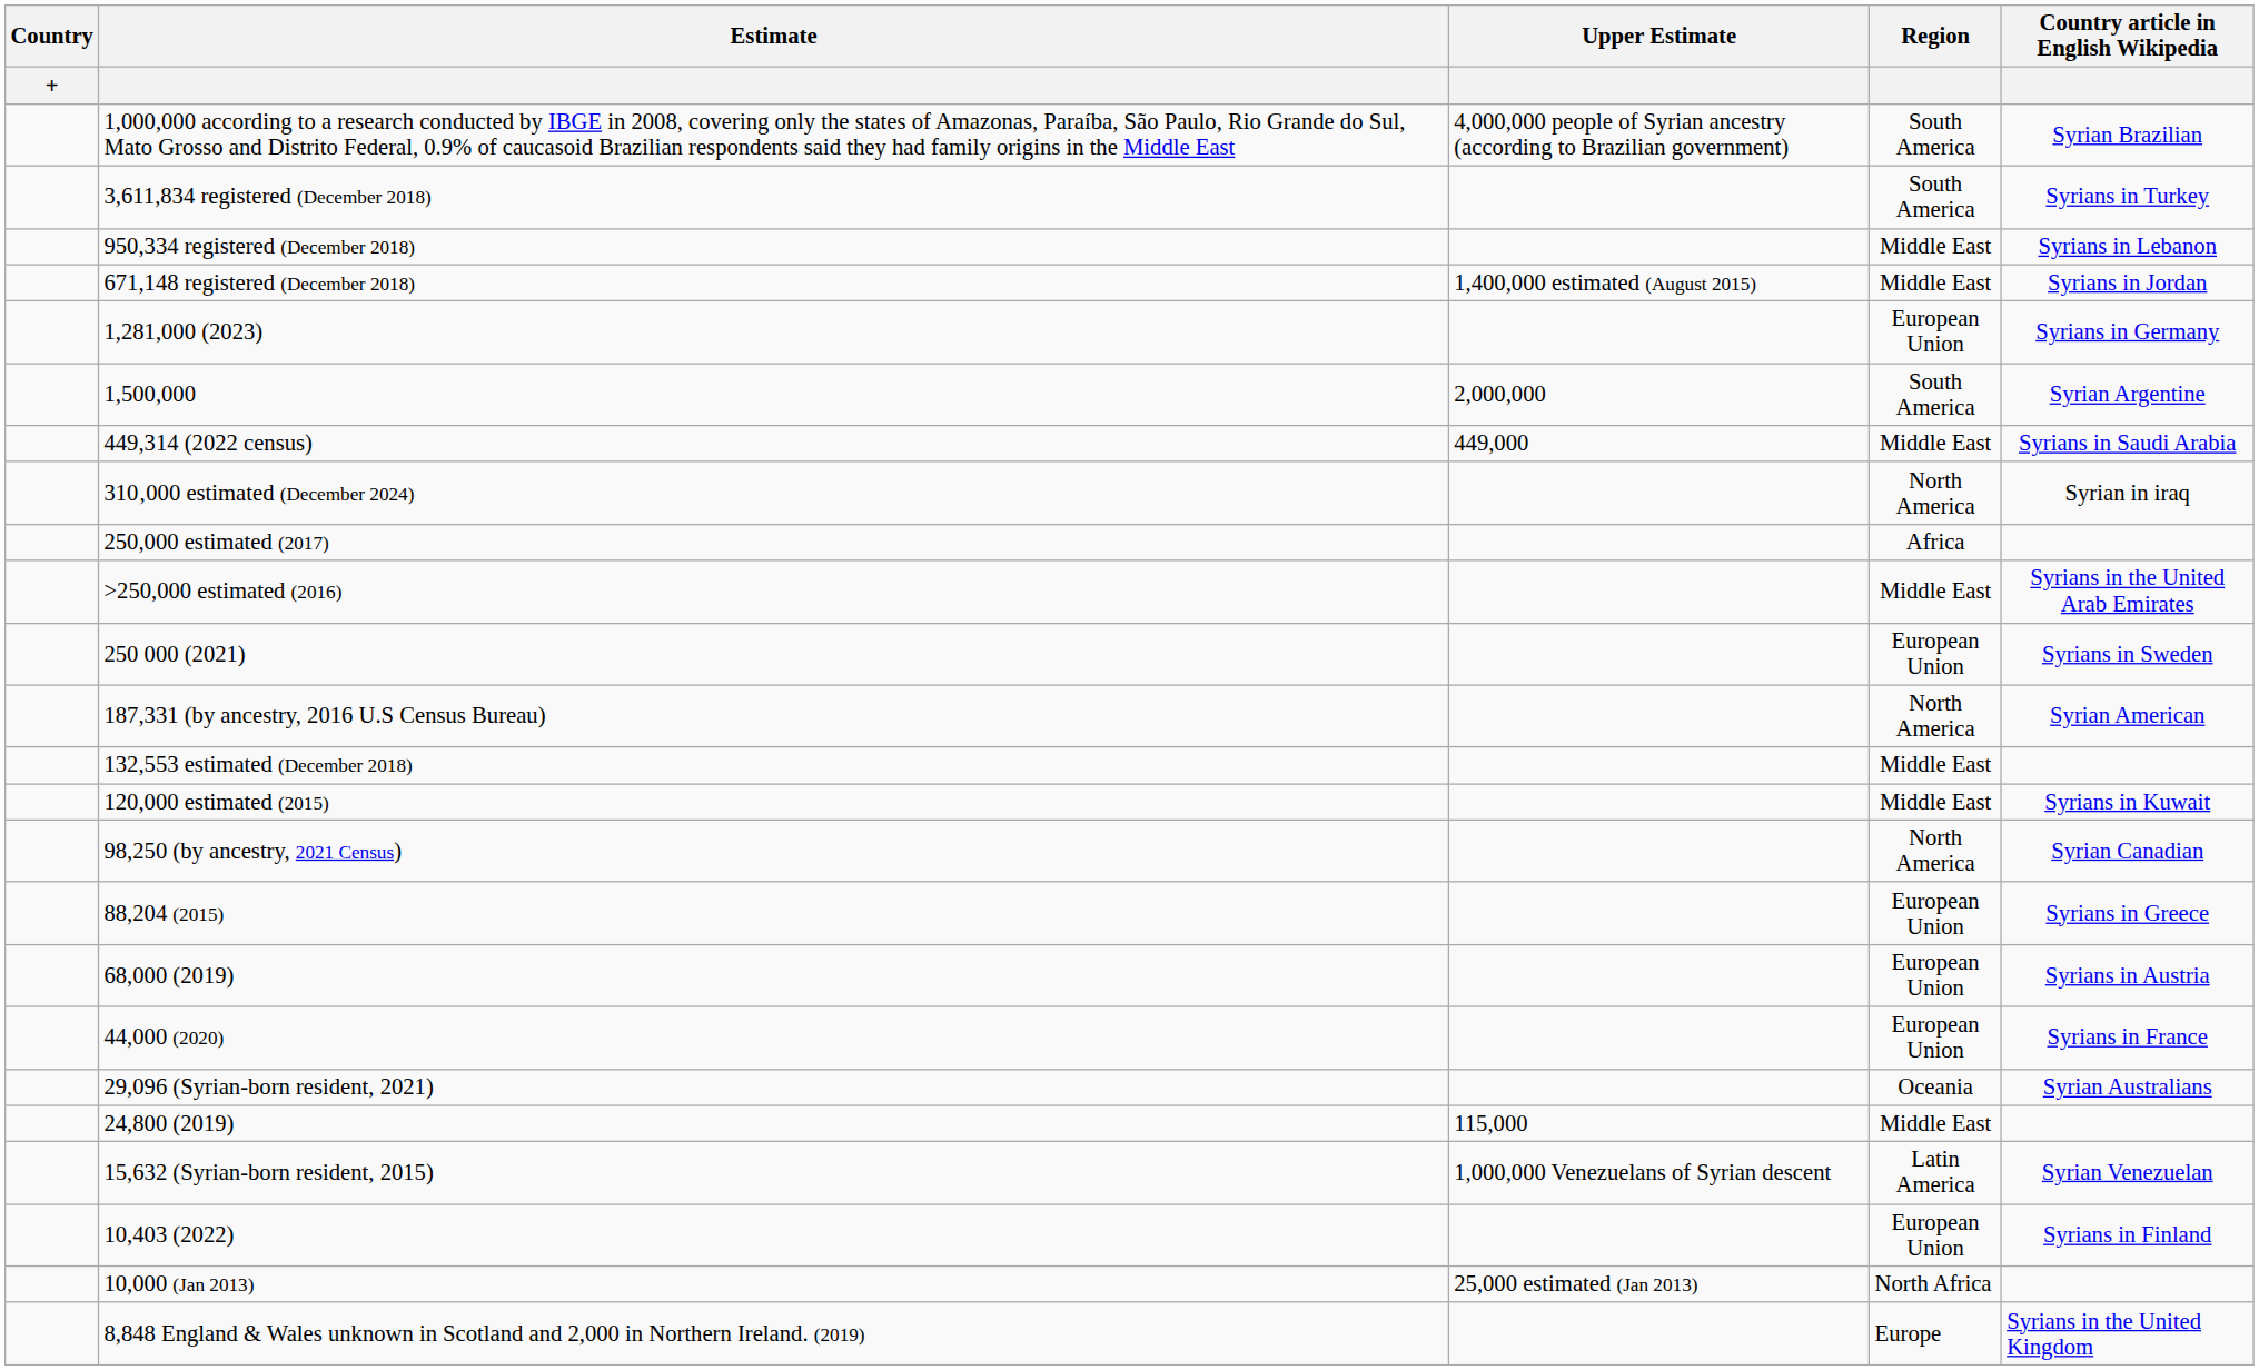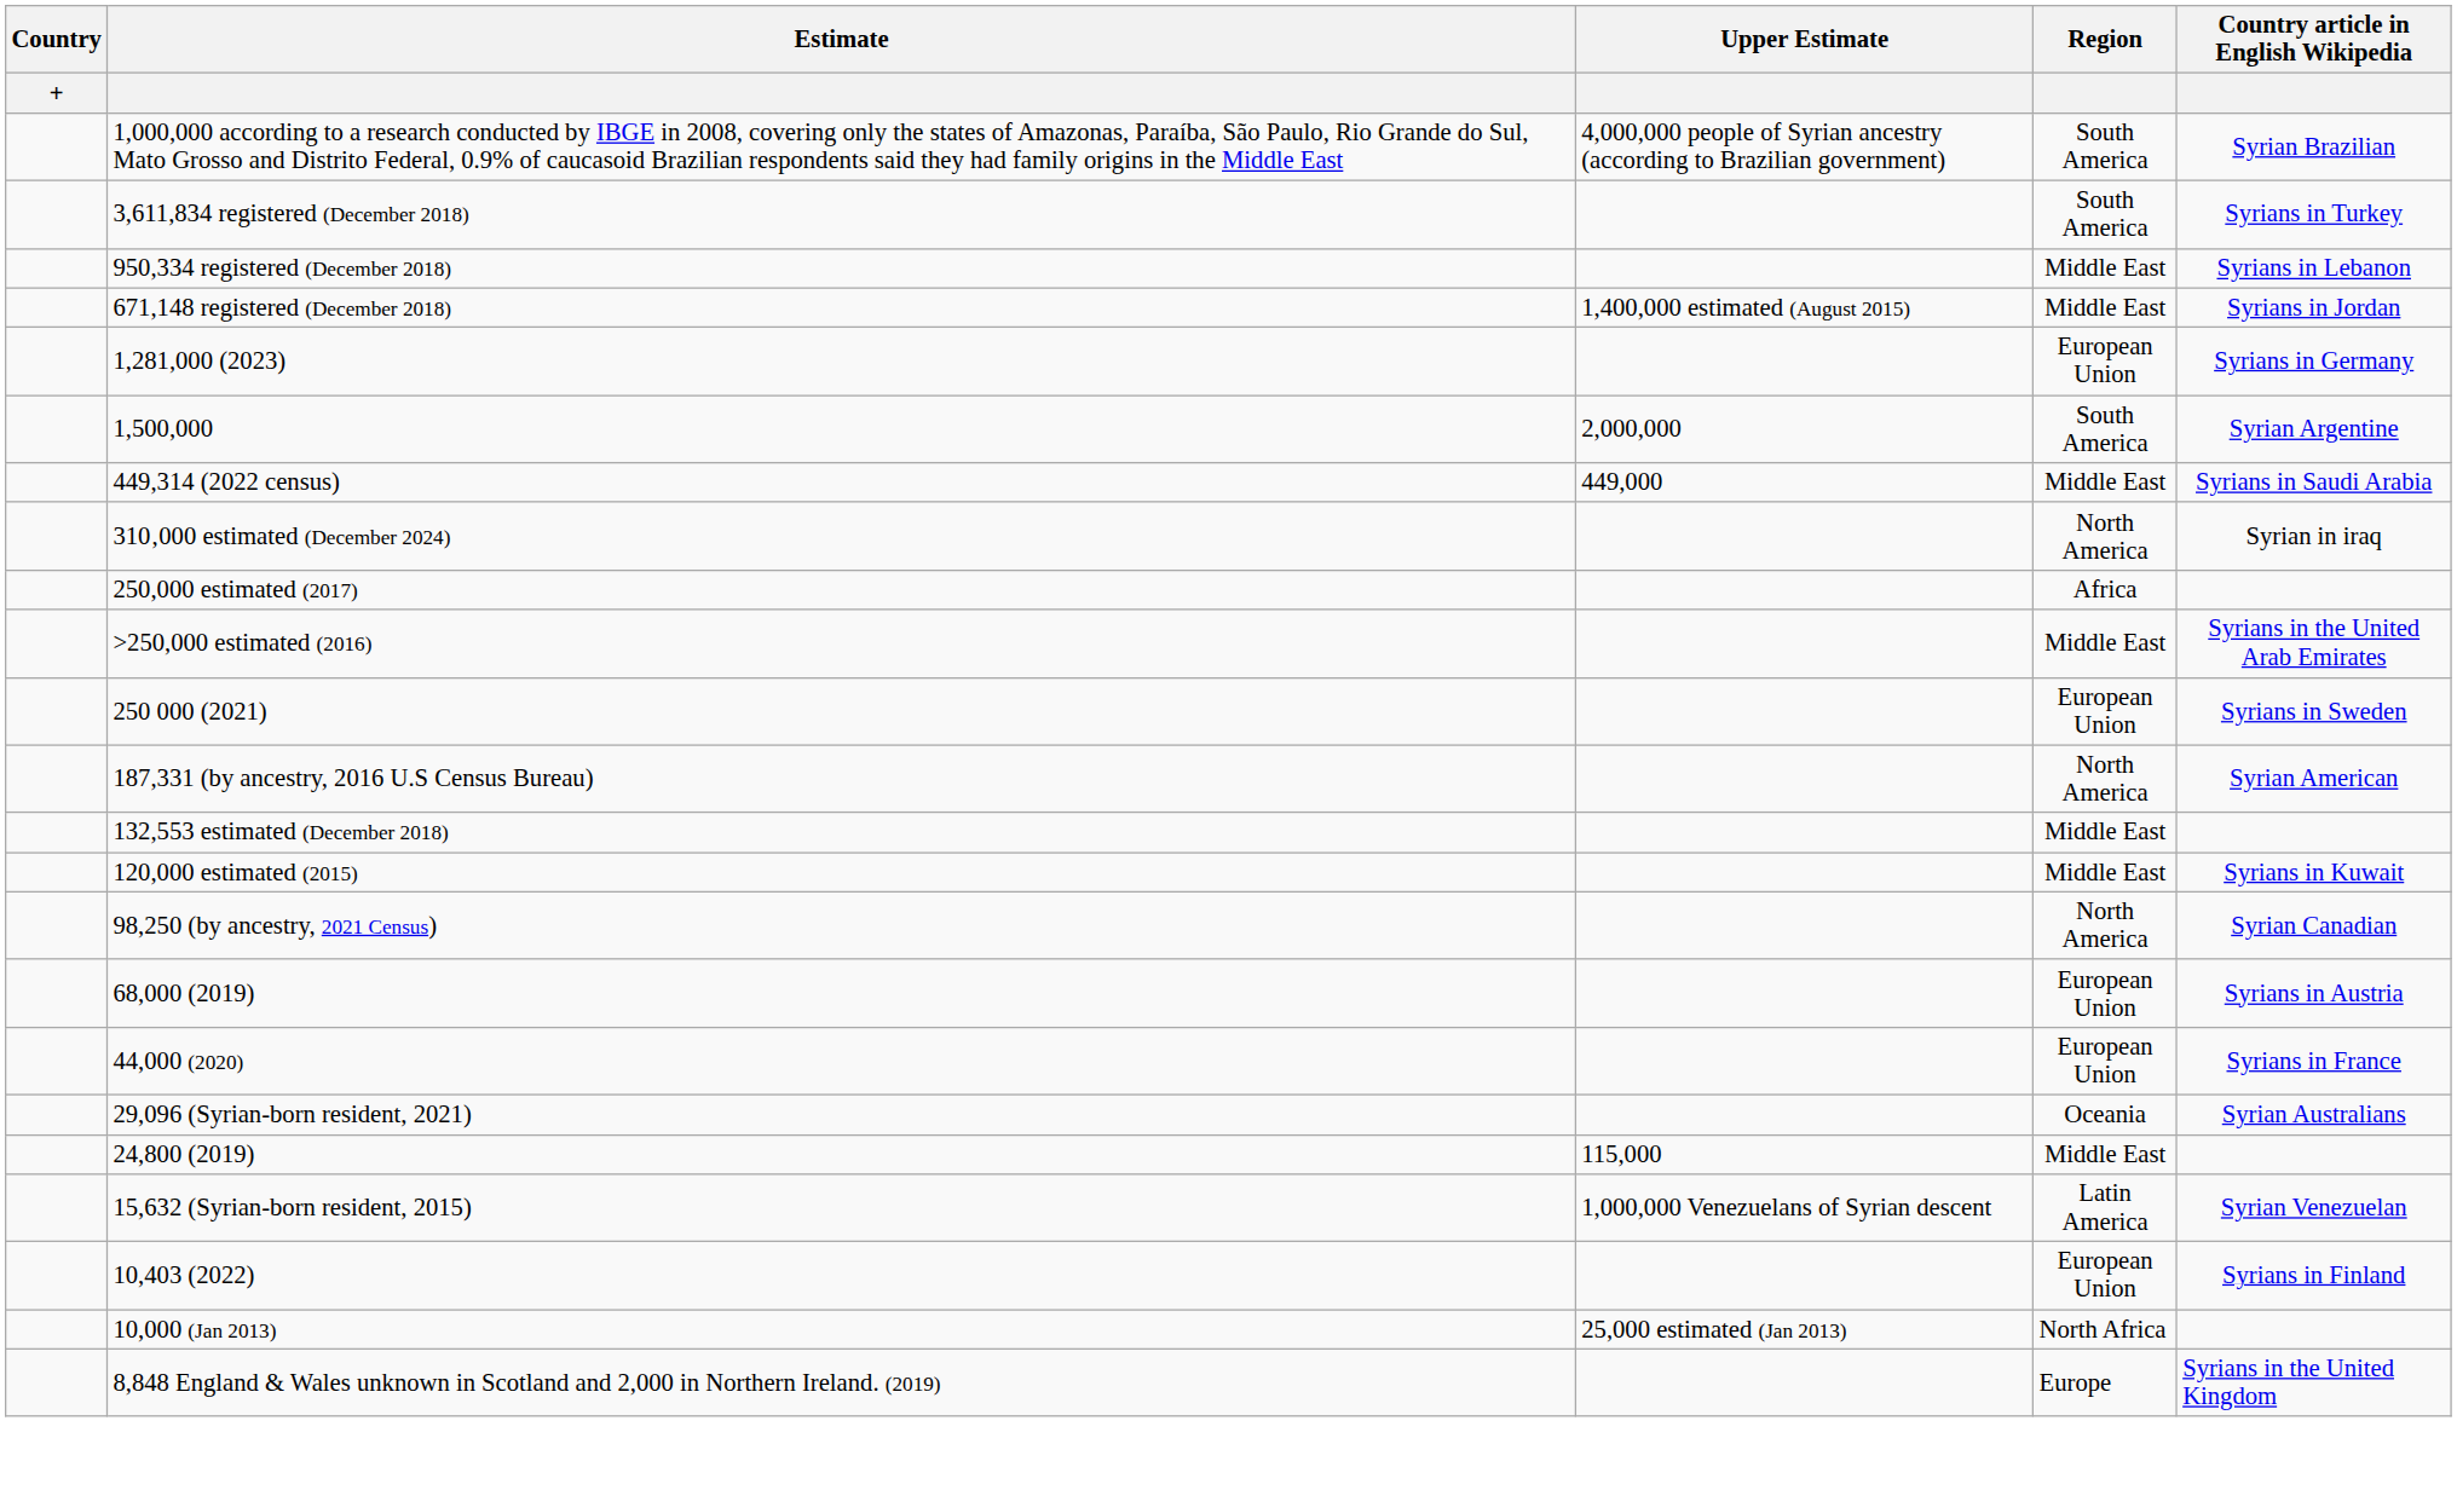- row: 88,204 (2015) | European Union | Syrians in Greece
